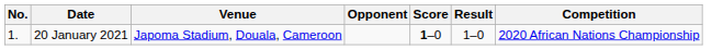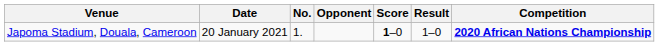columns swapped: No. <-> Venue
20 January 2021 | Competition: normal -> bold
